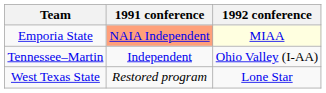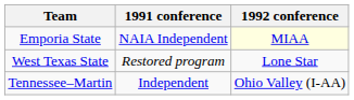Emporia State | 1991 conference: lightsalmon background -> no background
rows swapped: Tennessee–Martin <-> West Texas State
